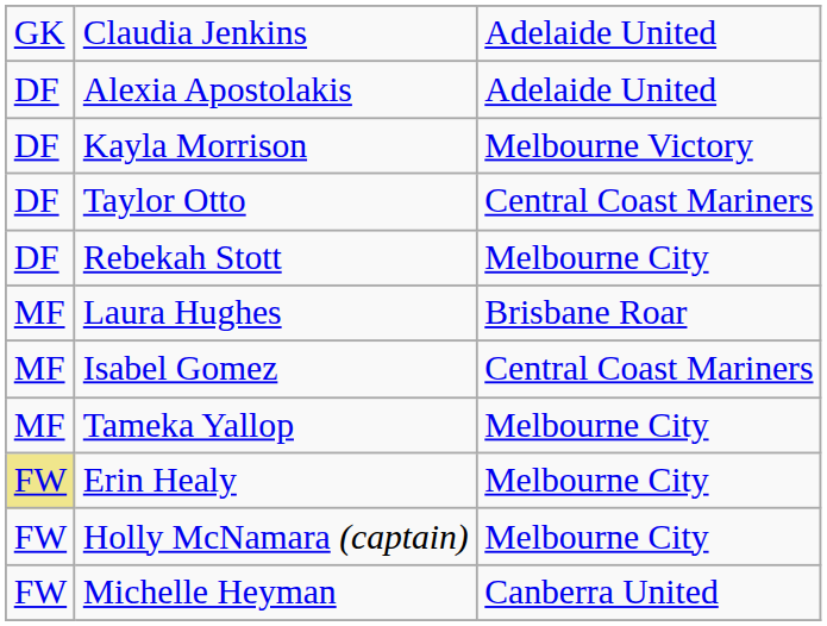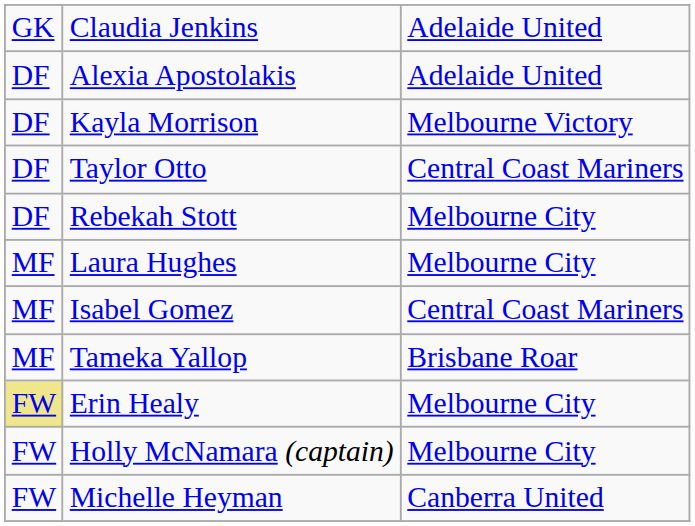Laura Hughes | column 3: Brisbane Roar -> Melbourne City
Tameka Yallop | column 3: Melbourne City -> Brisbane Roar
